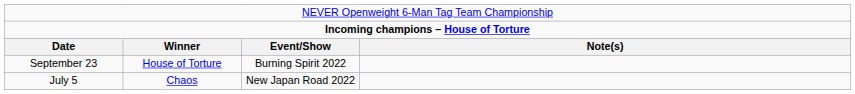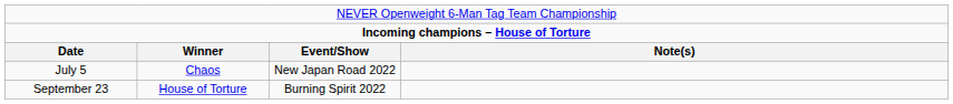rows swapped: July 5 <-> September 23
